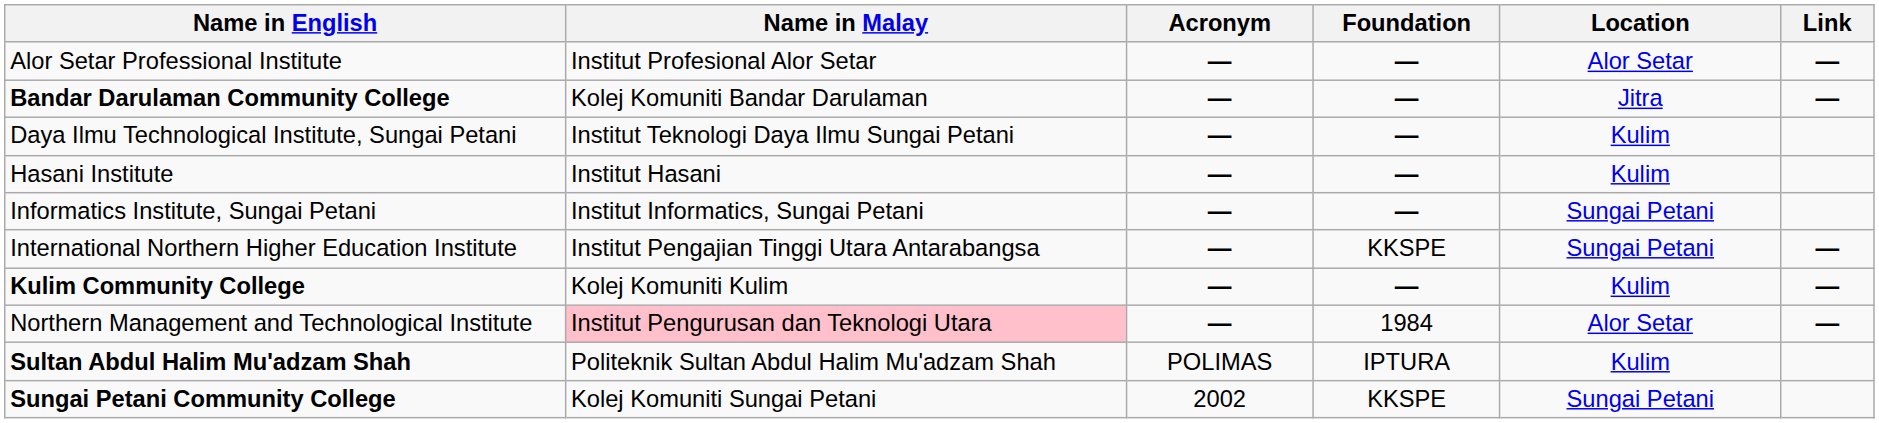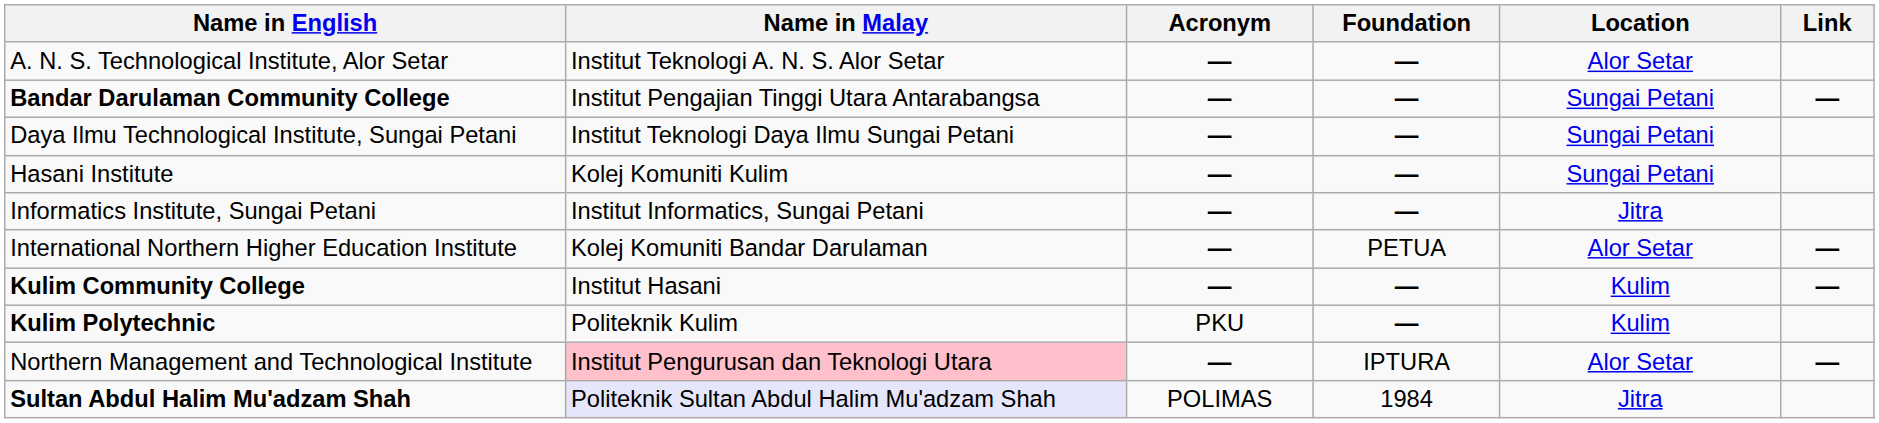- row: Alor Setar Professional Institute | Institut Profesional Alor Setar | — | — | Alor Setar | —
+ row: A. N. S. Technological Institute, Alor Setar | Institut Teknologi A. N. S. Alor Setar | — | — | Alor Setar
Bandar Darulaman Community College | Name in Malay: Kolej Komuniti Bandar Darulaman -> Institut Pengajian Tinggi Utara Antarabangsa
Bandar Darulaman Community College | Location: Jitra -> Sungai Petani
Daya Ilmu Technological Institute, Sungai Petani | Location: Kulim -> Sungai Petani
Hasani Institute | Name in Malay: Institut Hasani -> Kolej Komuniti Kulim
Hasani Institute | Location: Kulim -> Sungai Petani
Informatics Institute, Sungai Petani | Location: Sungai Petani -> Jitra
International Northern Higher Education Institute | Name in Malay: Institut Pengajian Tinggi Utara Antarabangsa -> Kolej Komuniti Bandar Darulaman
International Northern Higher Education Institute | Foundation: KKSPE -> PETUA
International Northern Higher Education Institute | Location: Sungai Petani -> Alor Setar
Kulim Community College | Name in Malay: Kolej Komuniti Kulim -> Institut Hasani
+ row: Kulim Polytechnic | Politeknik Kulim | PKU | — | Kulim
Northern Management and Technological Institute | Foundation: 1984 -> IPTURA
Sultan Abdul Halim Mu'adzam Shah | Name in Malay: no background -> lavender background
Sultan Abdul Halim Mu'adzam Shah | Foundation: IPTURA -> 1984
Sultan Abdul Halim Mu'adzam Shah | Location: Kulim -> Jitra
- row: Sungai Petani Community College | Kolej Komuniti Sungai Petani | 2002 | KKSPE | Sungai Petani
